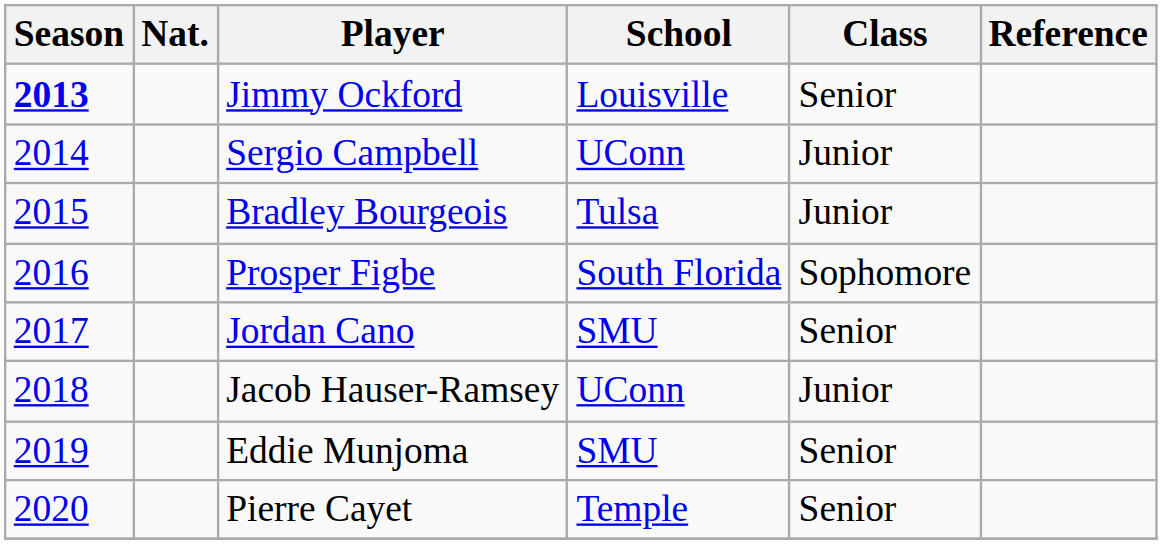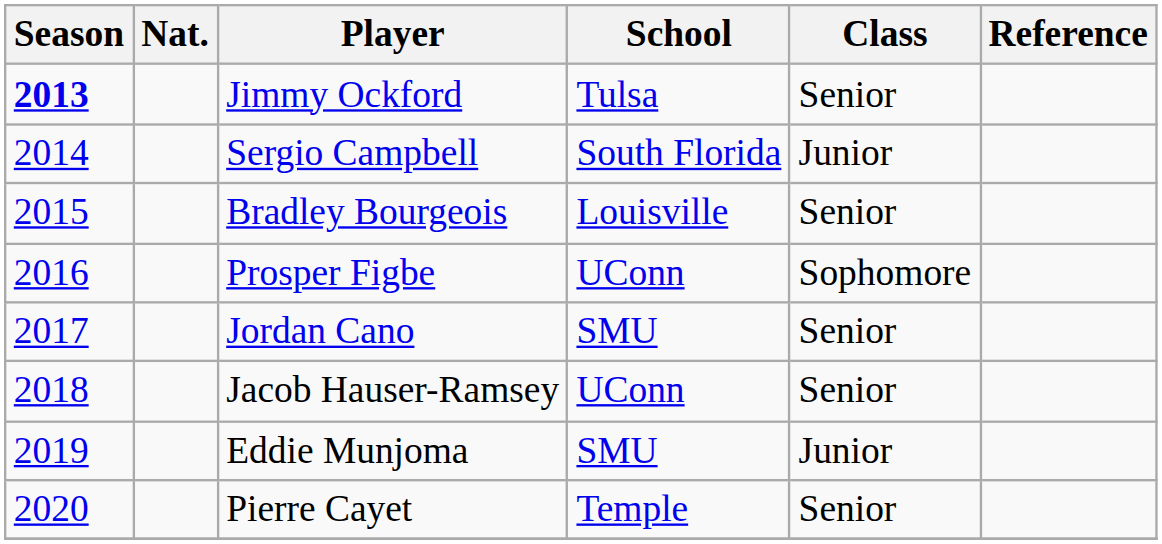Jimmy Ockford | School: Louisville -> Tulsa
Sergio Campbell | School: UConn -> South Florida
Bradley Bourgeois | School: Tulsa -> Louisville
Bradley Bourgeois | Class: Junior -> Senior
Prosper Figbe | School: South Florida -> UConn
Jacob Hauser-Ramsey | Class: Junior -> Senior
Eddie Munjoma | Class: Senior -> Junior
